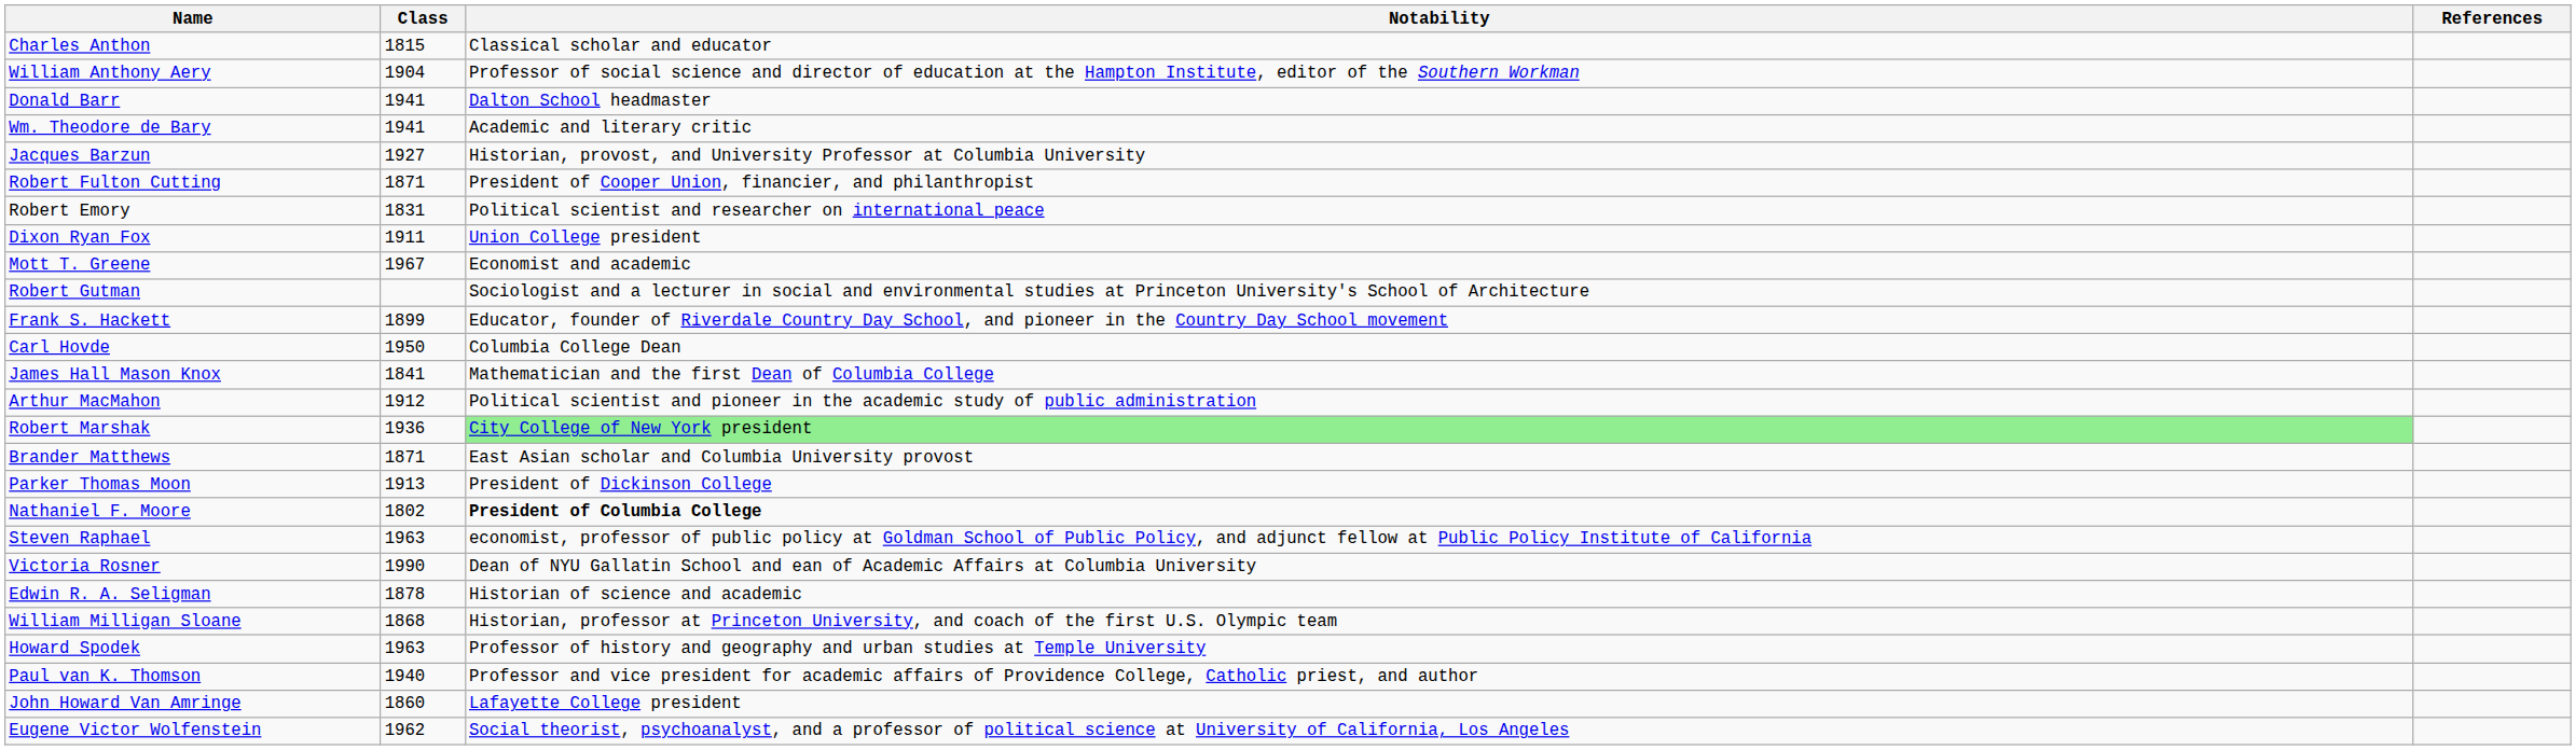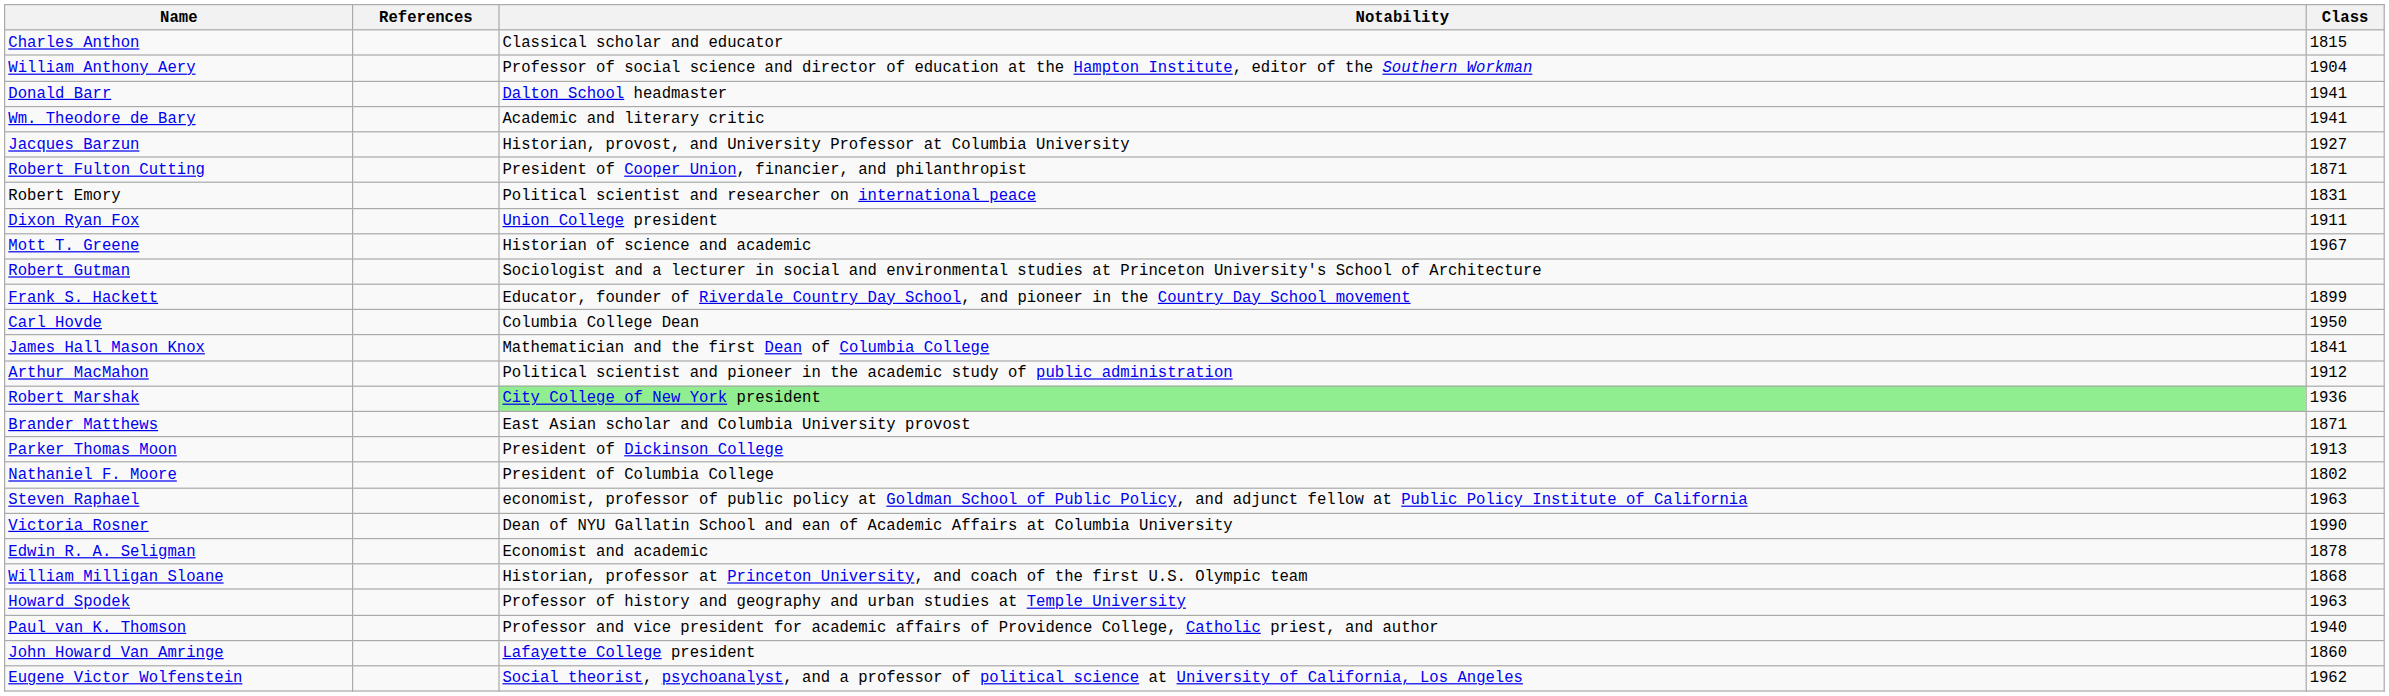columns swapped: Class <-> References
Mott T. Greene | Notability: Economist and academic -> Historian of science and academic
Nathaniel F. Moore | Notability: bold -> normal
Edwin R. A. Seligman | Notability: Historian of science and academic -> Economist and academic
